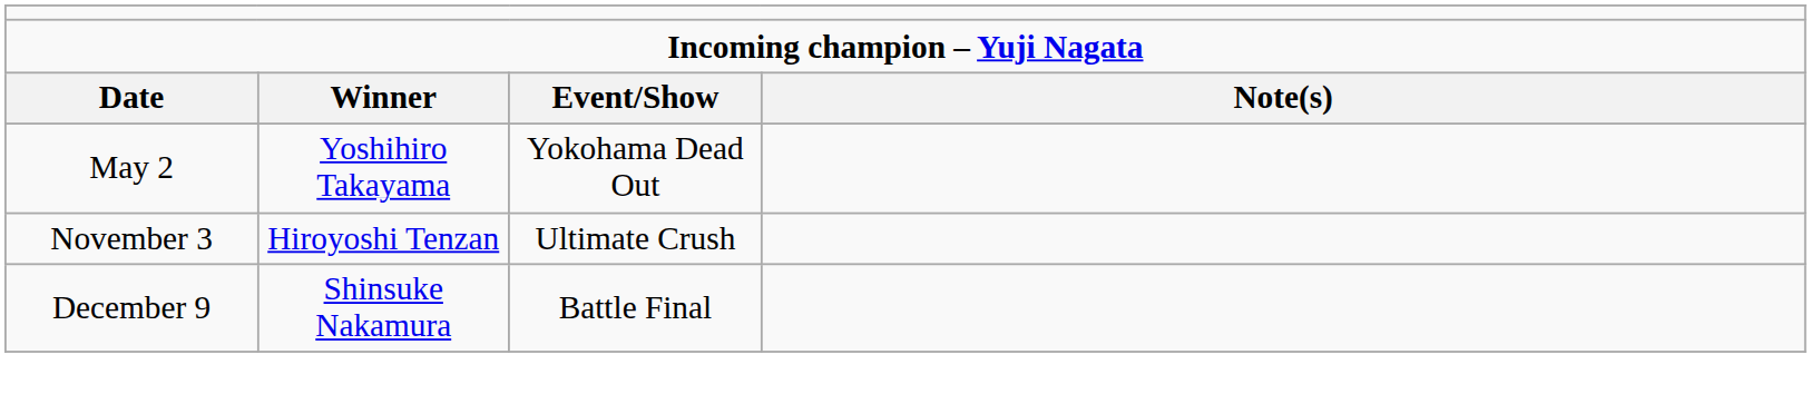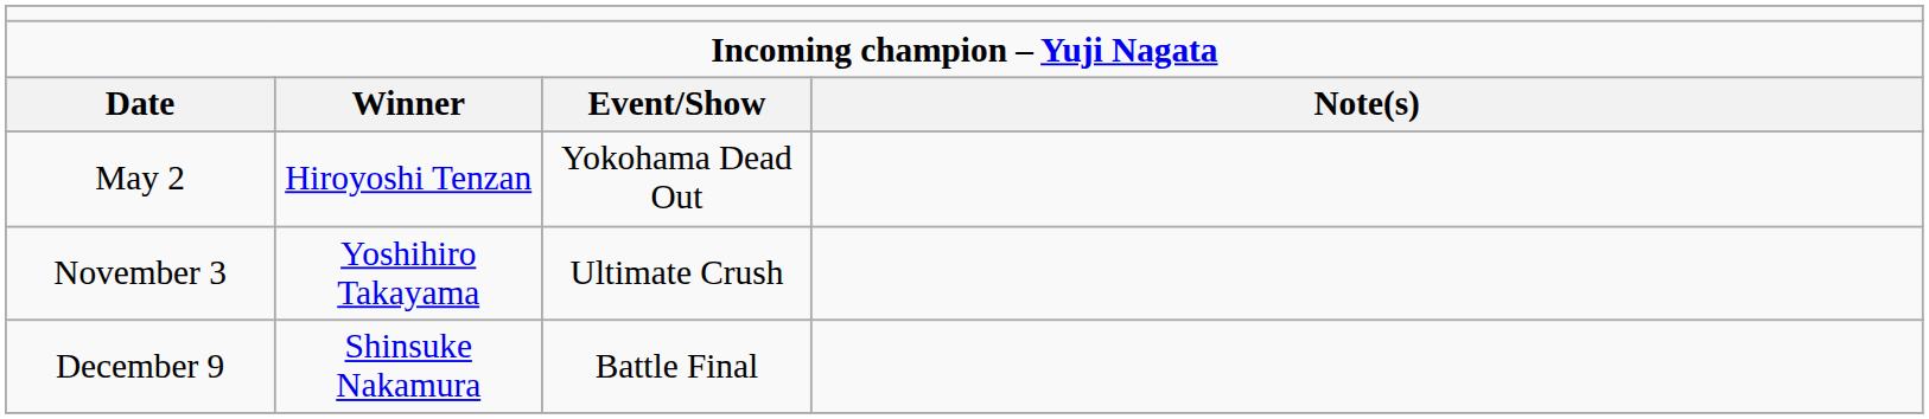May 2 | column 2: Yoshihiro Takayama -> Hiroyoshi Tenzan
November 3 | column 2: Hiroyoshi Tenzan -> Yoshihiro Takayama
